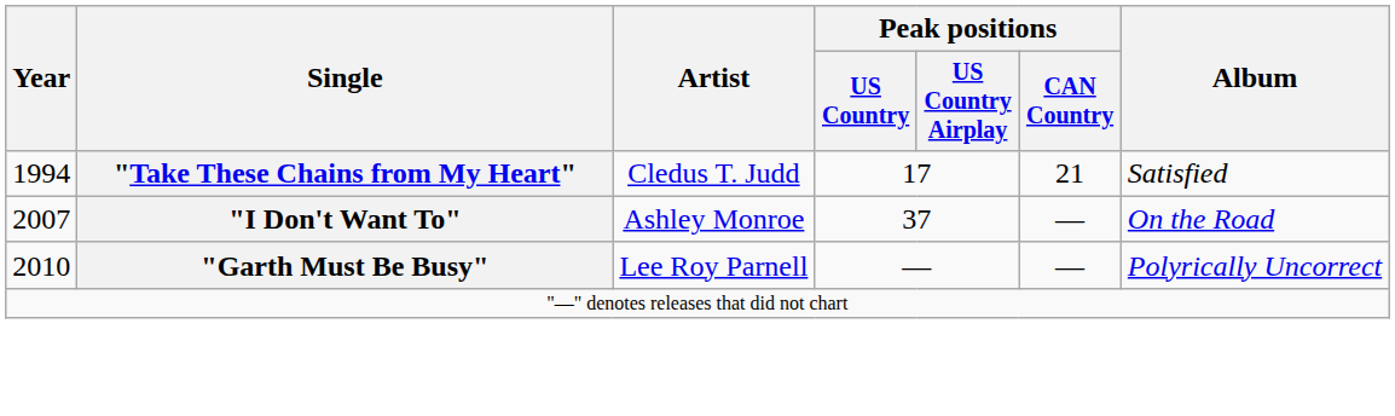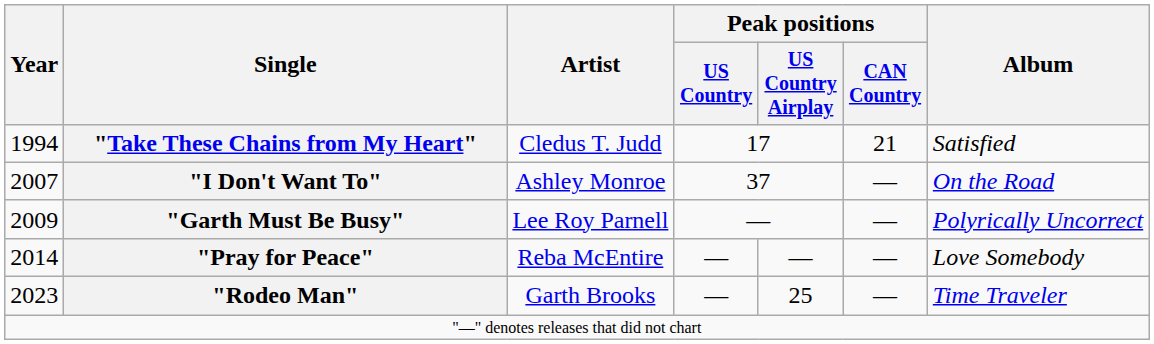"Garth Must Be Busy" | Year: 2010 -> 2009
+ row: 2014 | "Pray for Peace" | Reba McEntire | — | — | — | Love Somebody
+ row: 2023 | "Rodeo Man" | Garth Brooks | — | 25 | — | Time Traveler
